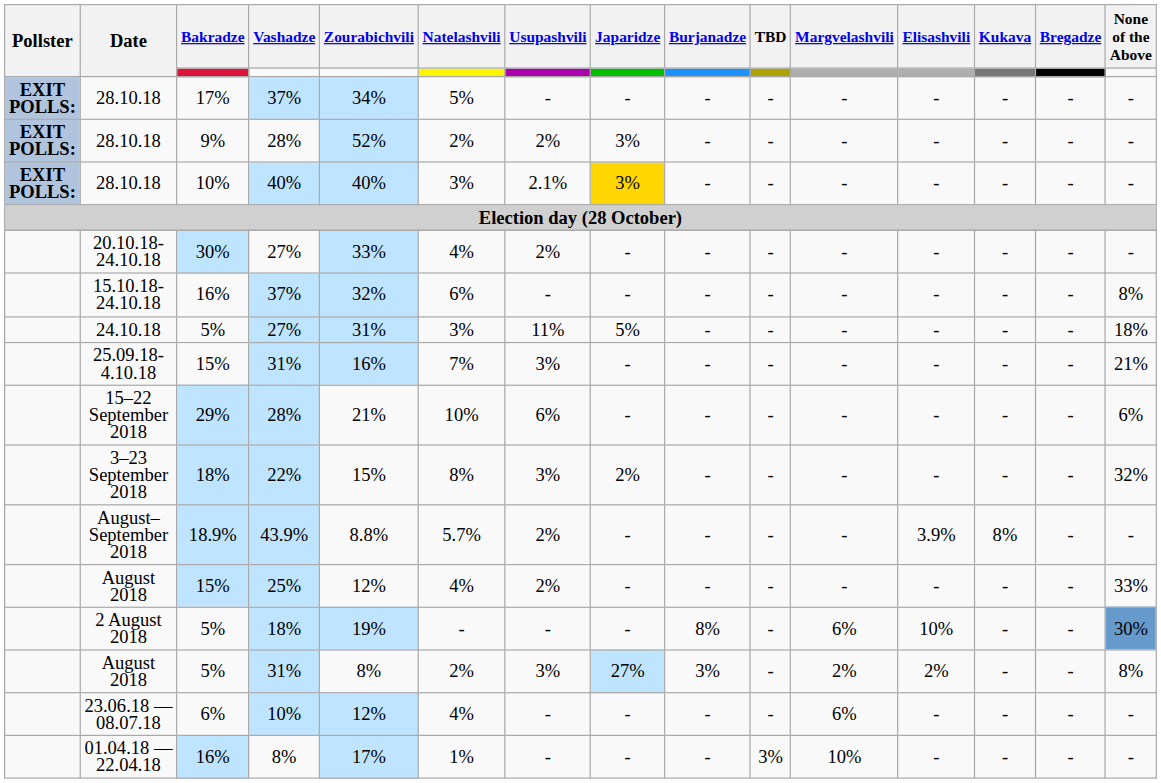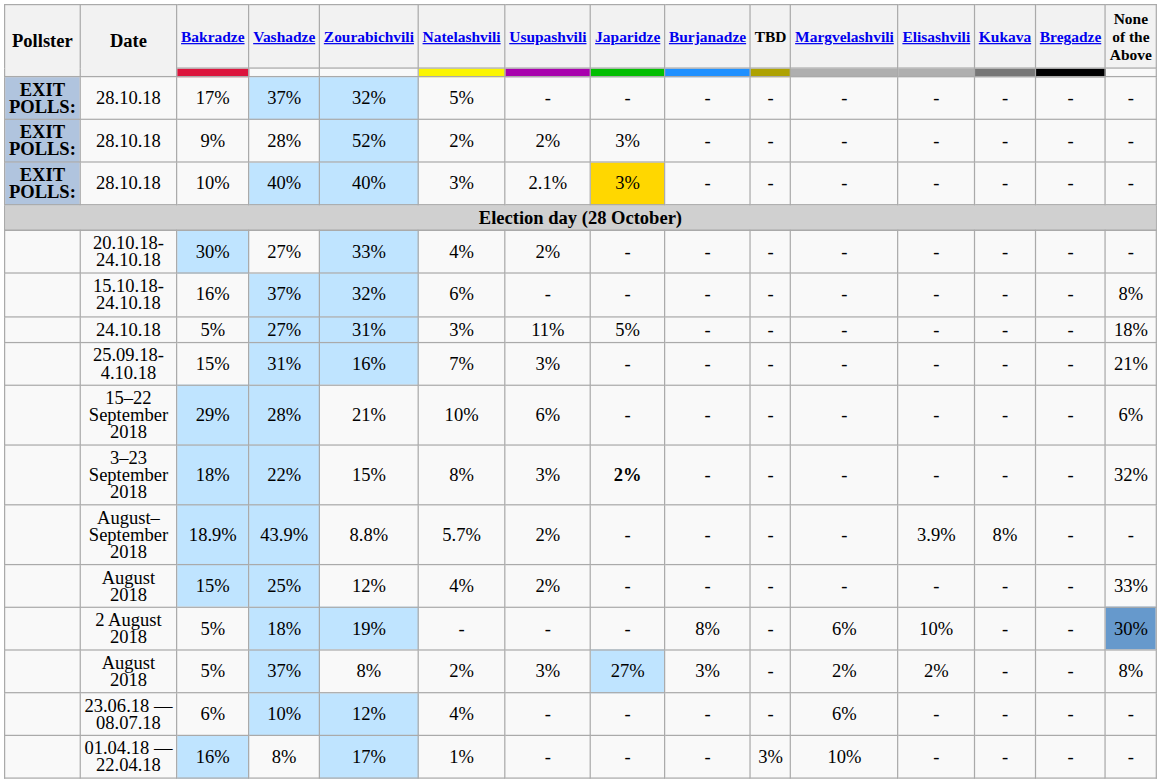28.10.18 / 17% | Zourabichvili: 34% -> 32%
3–23 September 2018 | Japaridze: normal -> bold
August 2018 / 5% | Vashadze: 31% -> 37%
